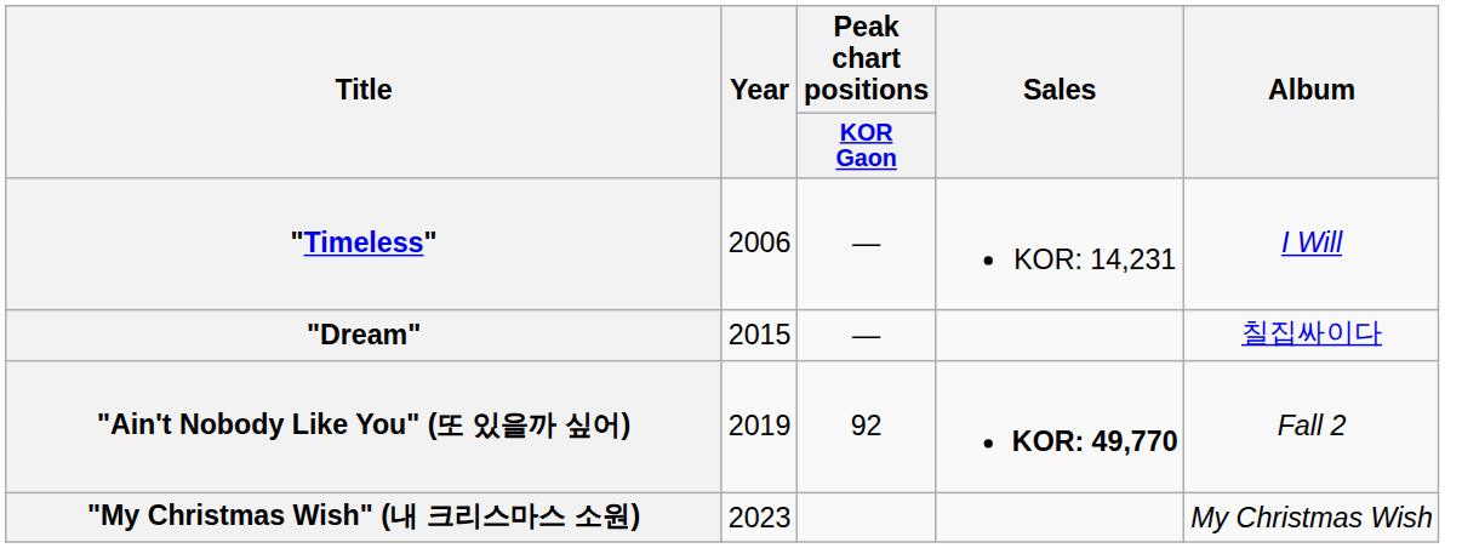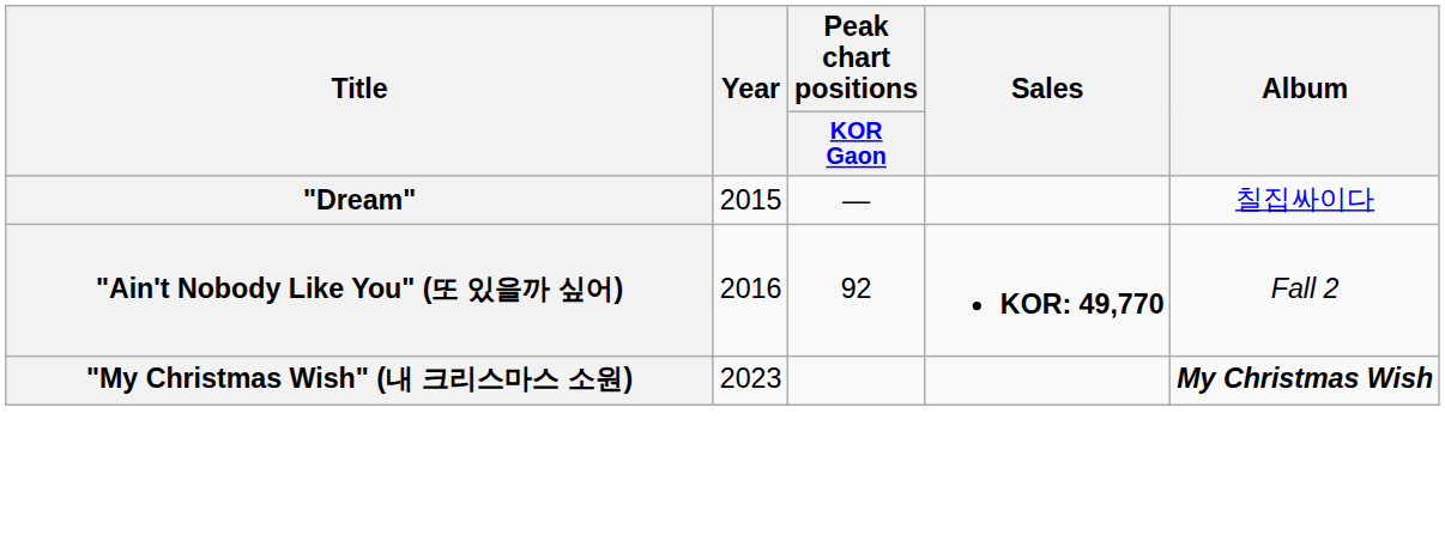- row: "Timeless" | 2006 | — | KOR: 14,231 | I Will
"Ain't Nobody Like You" (또 있을까 싶어) | Year: 2019 -> 2016
"My Christmas Wish" (내 크리스마스 소원) | Album: normal -> bold
